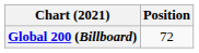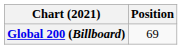Global 200 (Billboard) | Position: 72 -> 69
